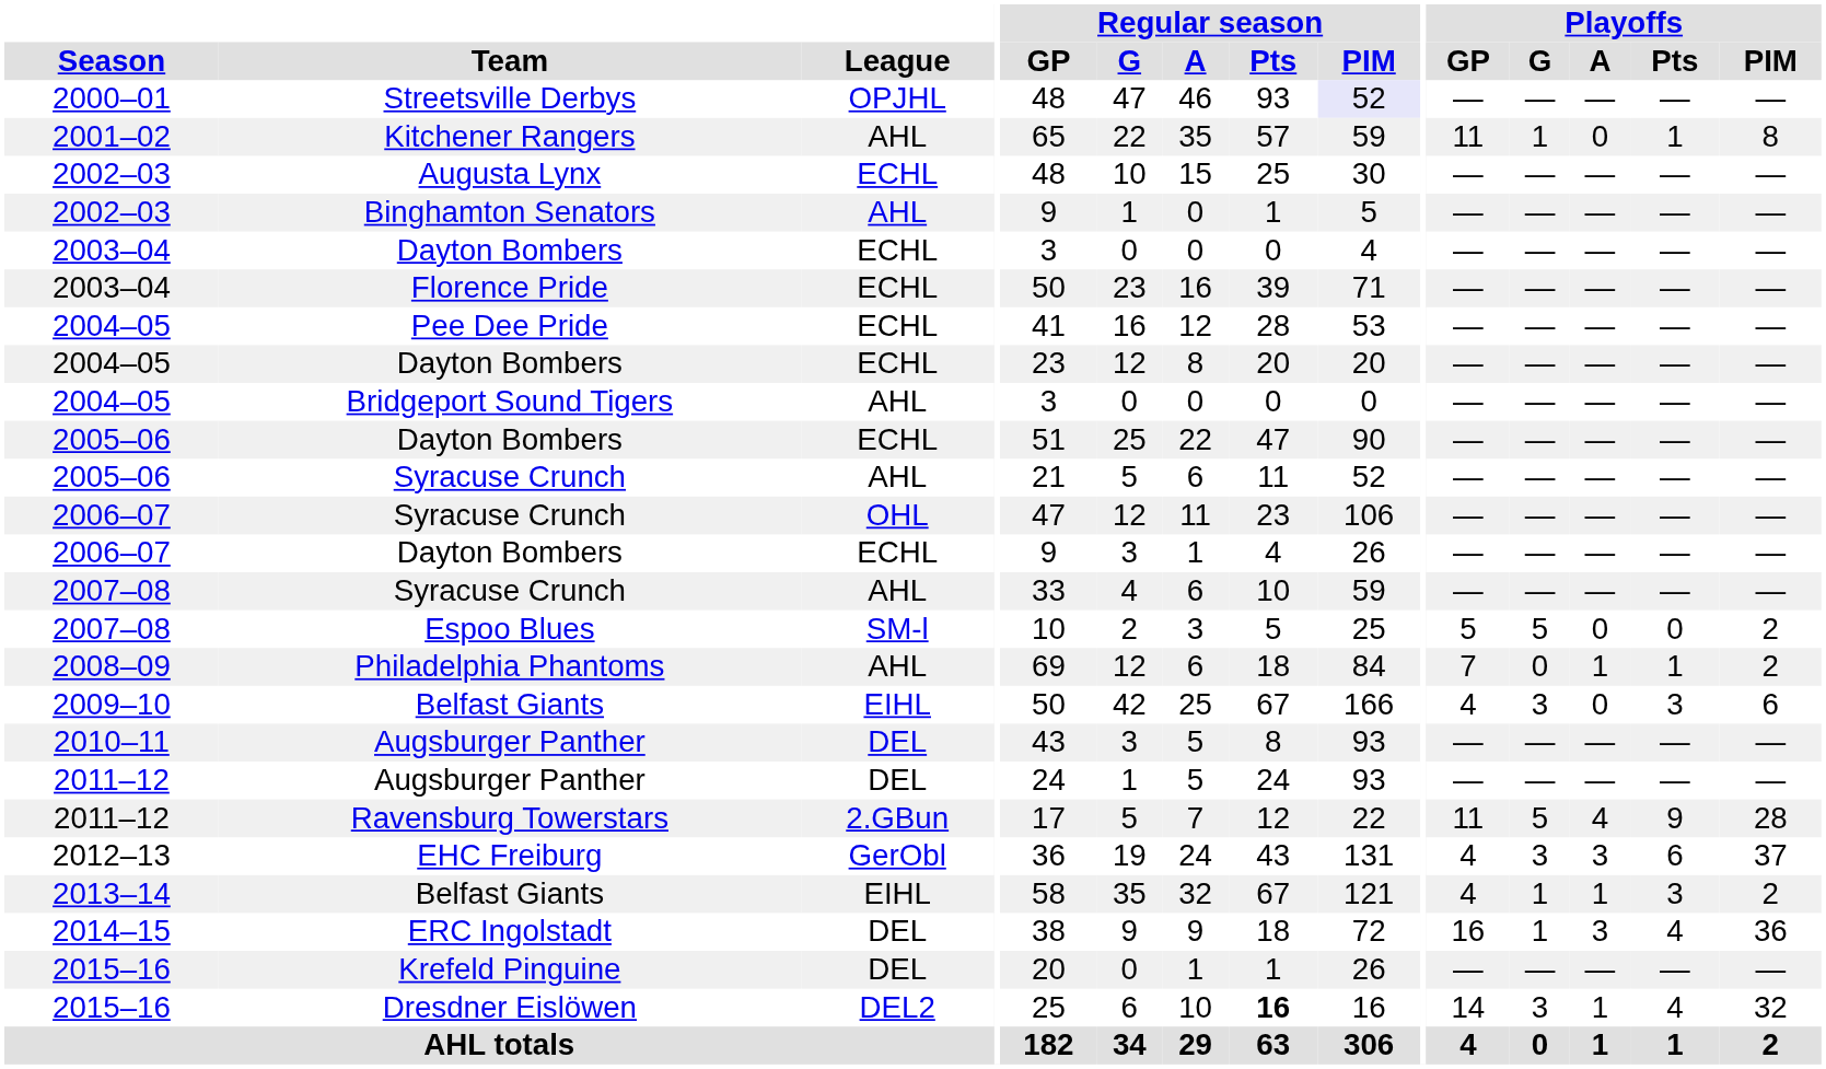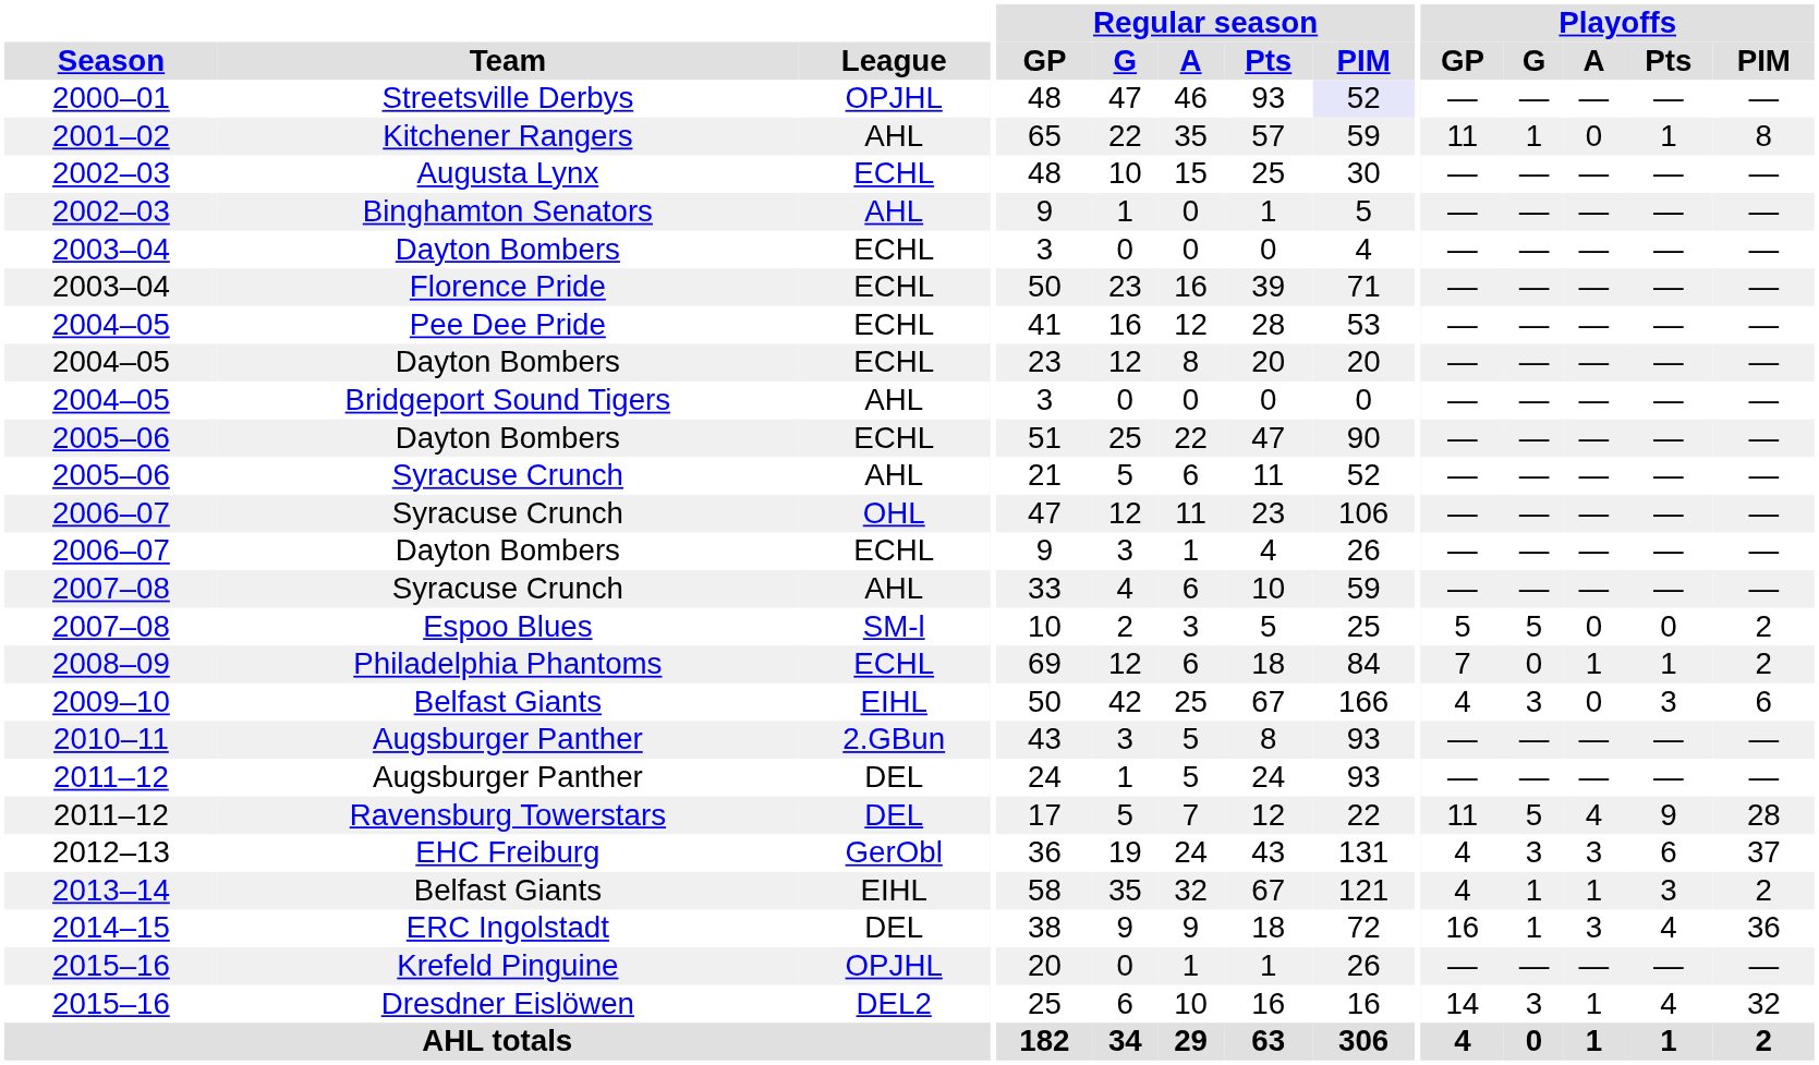Philadelphia Phantoms | League: AHL -> ECHL
2010–11 / Augsburger Panther | League: DEL -> 2.GBun
Ravensburg Towerstars | League: 2.GBun -> DEL
Krefeld Pinguine | League: DEL -> OPJHL
Dresdner Eislöwen | Regular season / Pts: bold -> normal
